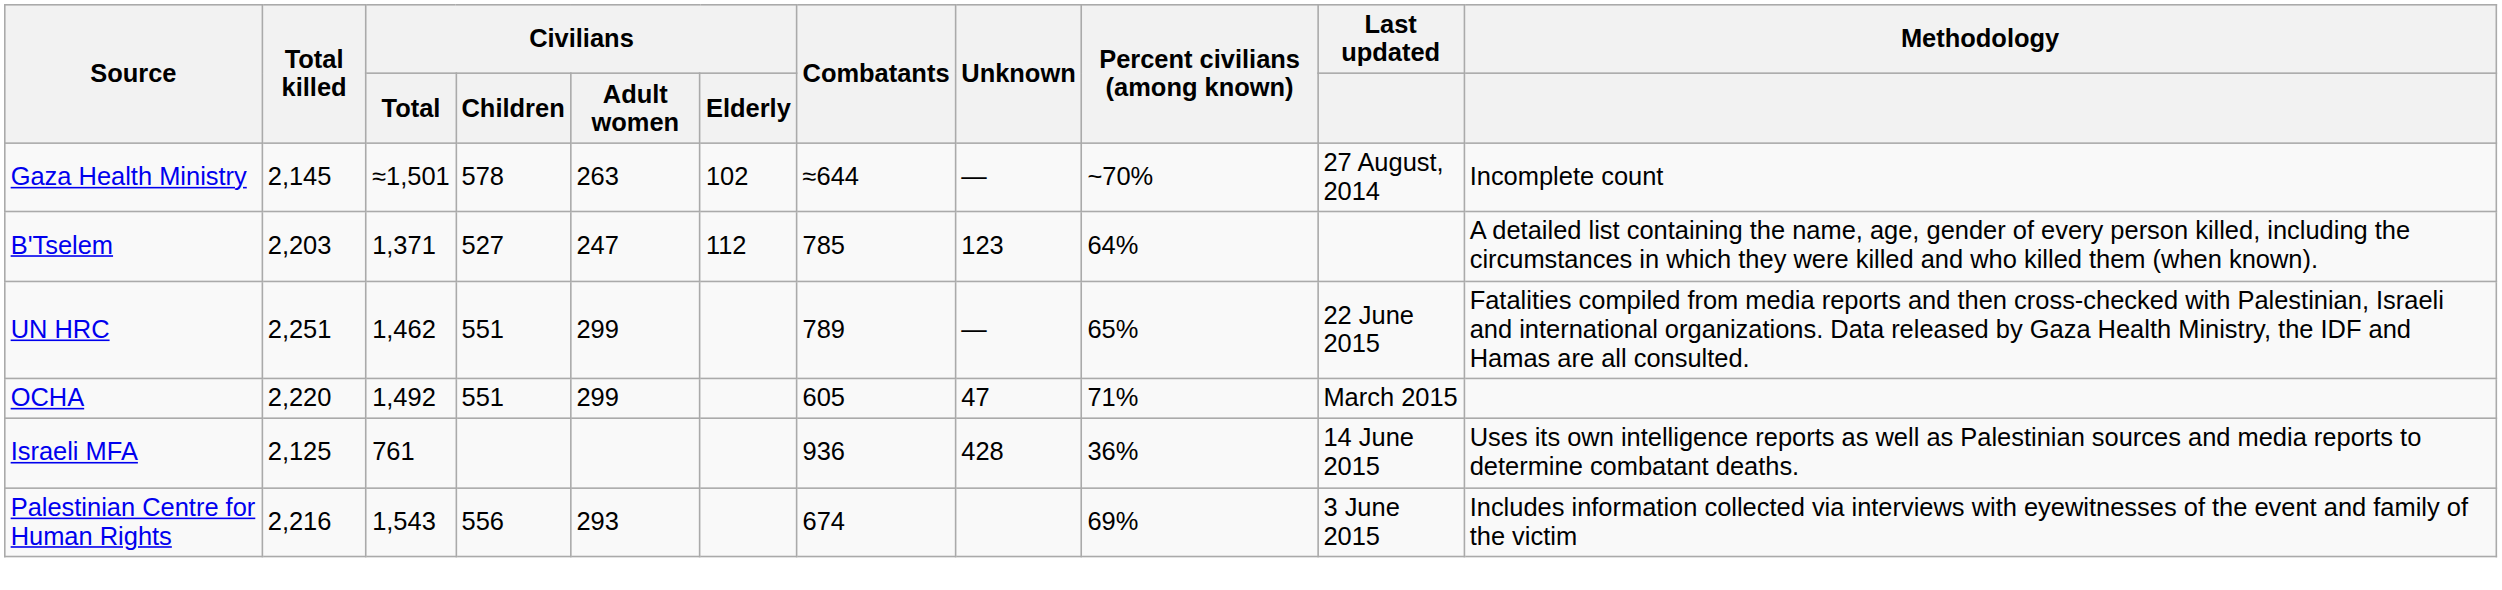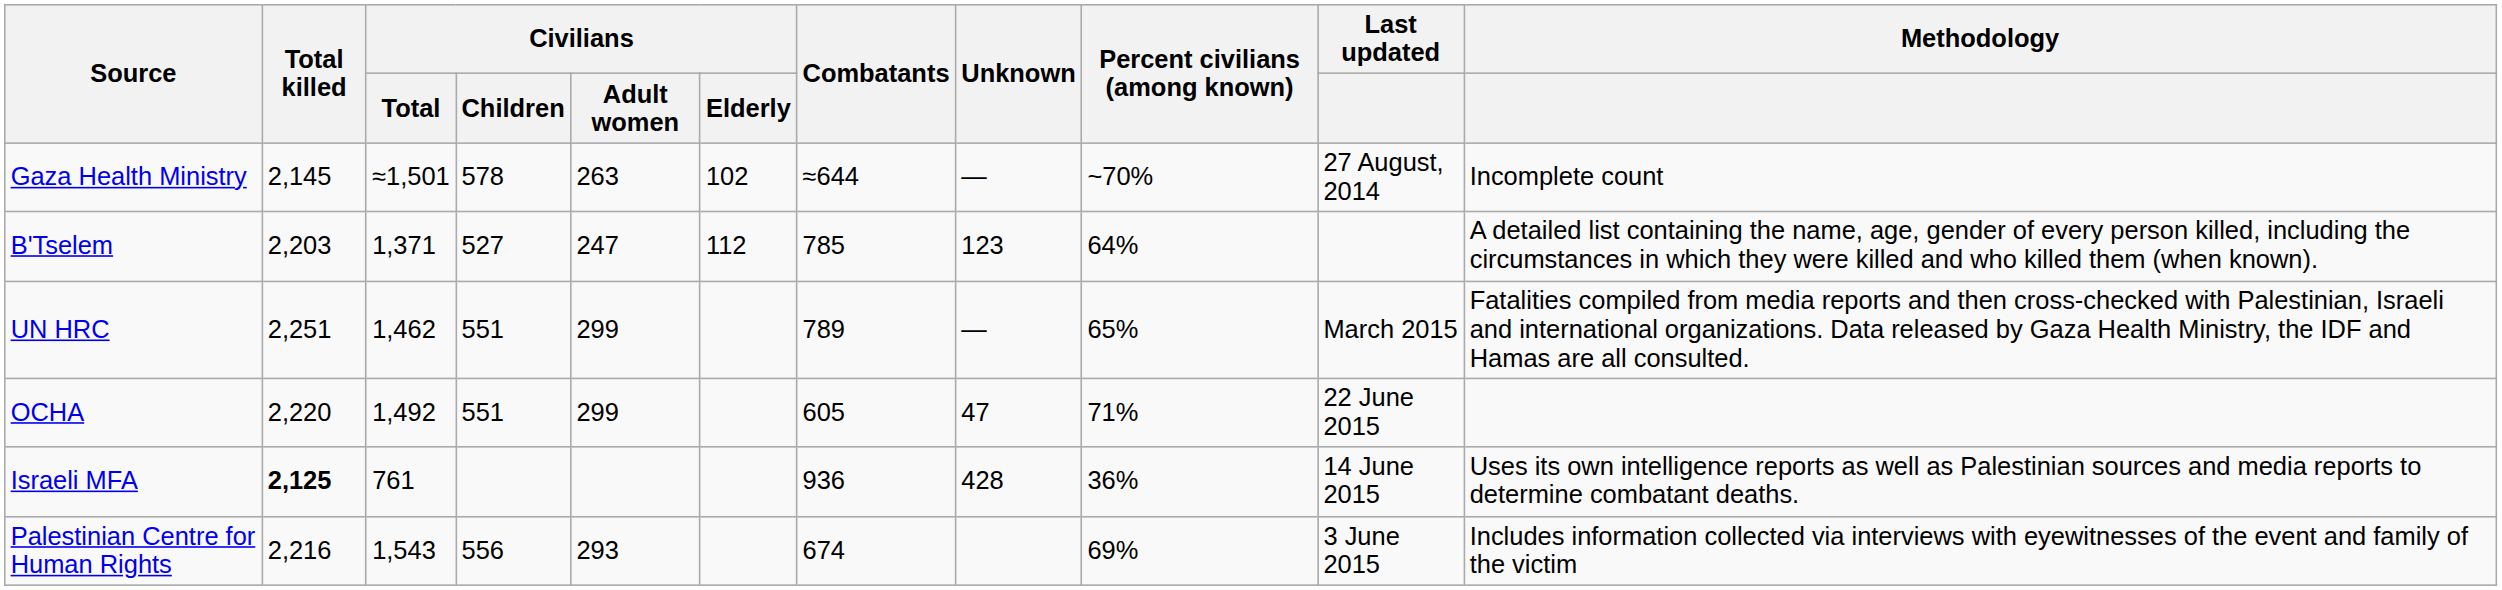UN HRC | Last updated: 22 June 2015 -> March 2015
OCHA | Last updated: March 2015 -> 22 June 2015
Israeli MFA | Total killed: normal -> bold
